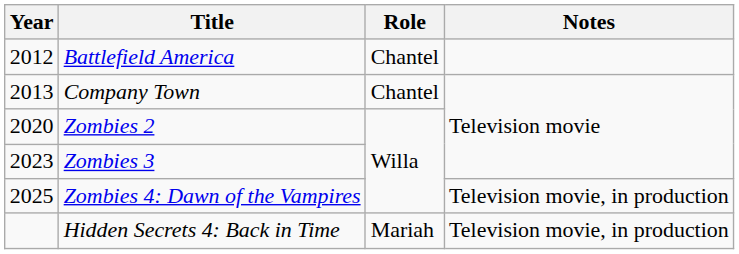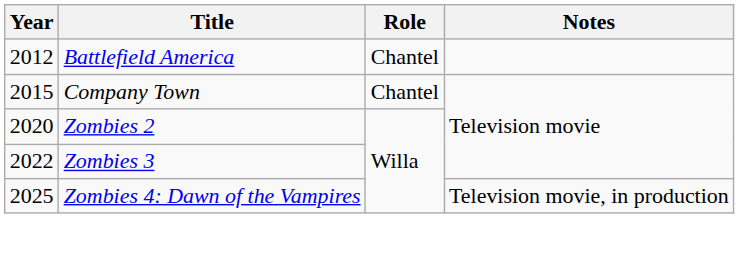Company Town | Year: 2013 -> 2015
Zombies 3 | Year: 2023 -> 2022
- row: Hidden Secrets 4: Back in Time | Mariah | Television movie, in production
